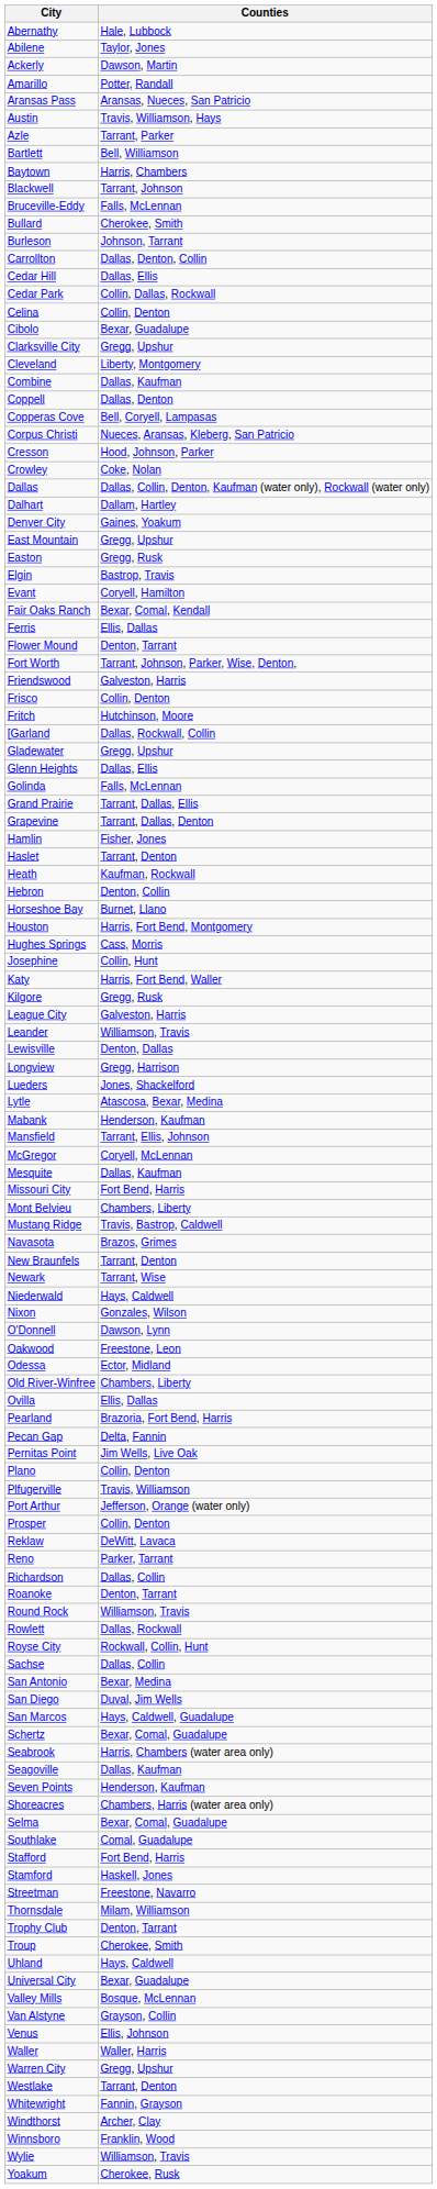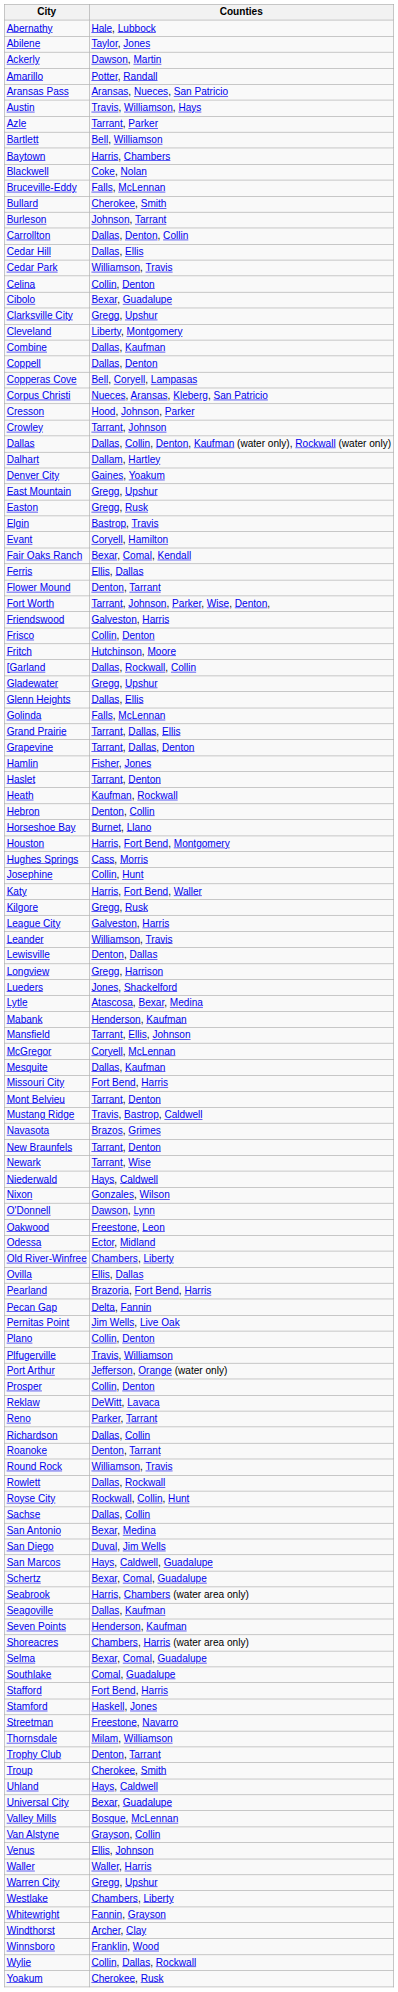Blackwell | Counties: Tarrant, Johnson -> Coke, Nolan
Cedar Park | Counties: Collin, Dallas, Rockwall -> Williamson, Travis
Crowley | Counties: Coke, Nolan -> Tarrant, Johnson
Mont Belvieu | Counties: Chambers, Liberty -> Tarrant, Denton
Westlake | Counties: Tarrant, Denton -> Chambers, Liberty
Wylie | Counties: Williamson, Travis -> Collin, Dallas, Rockwall
